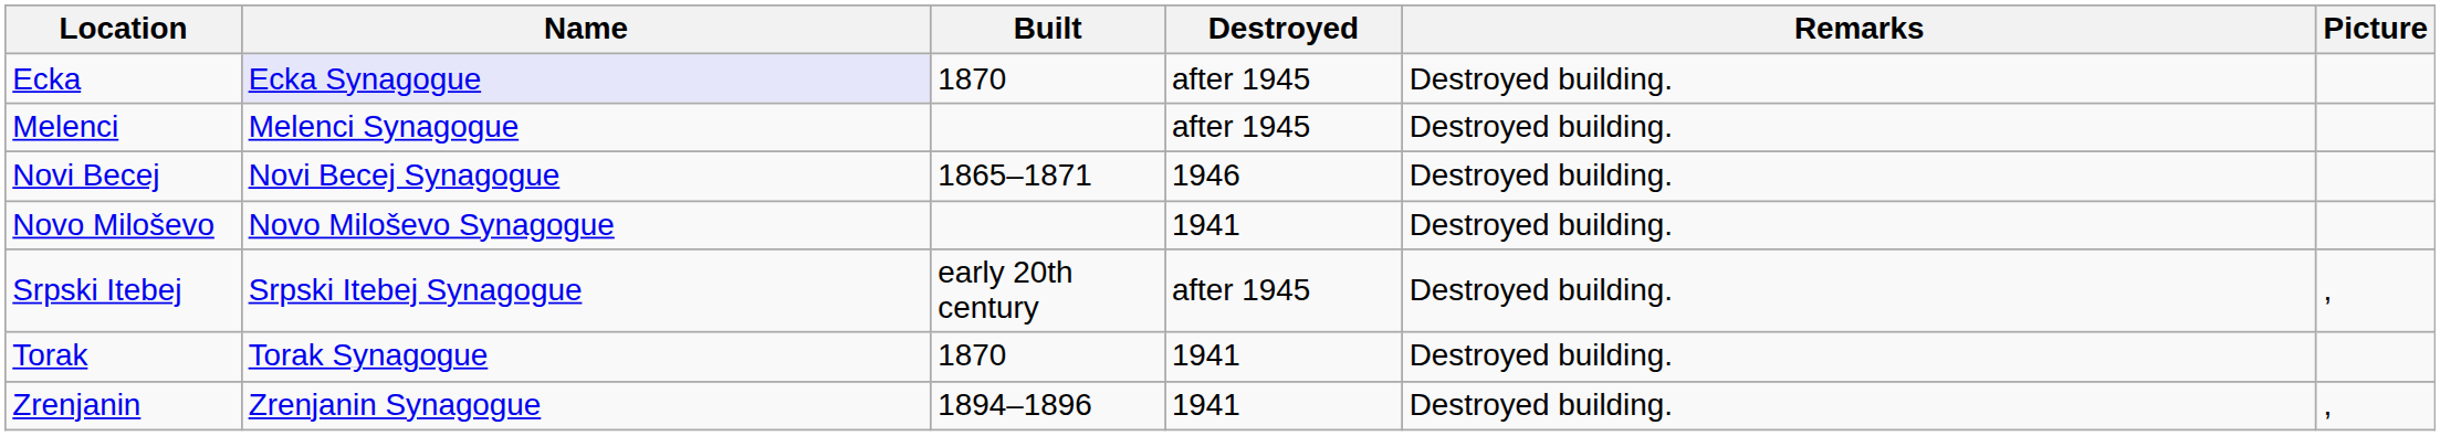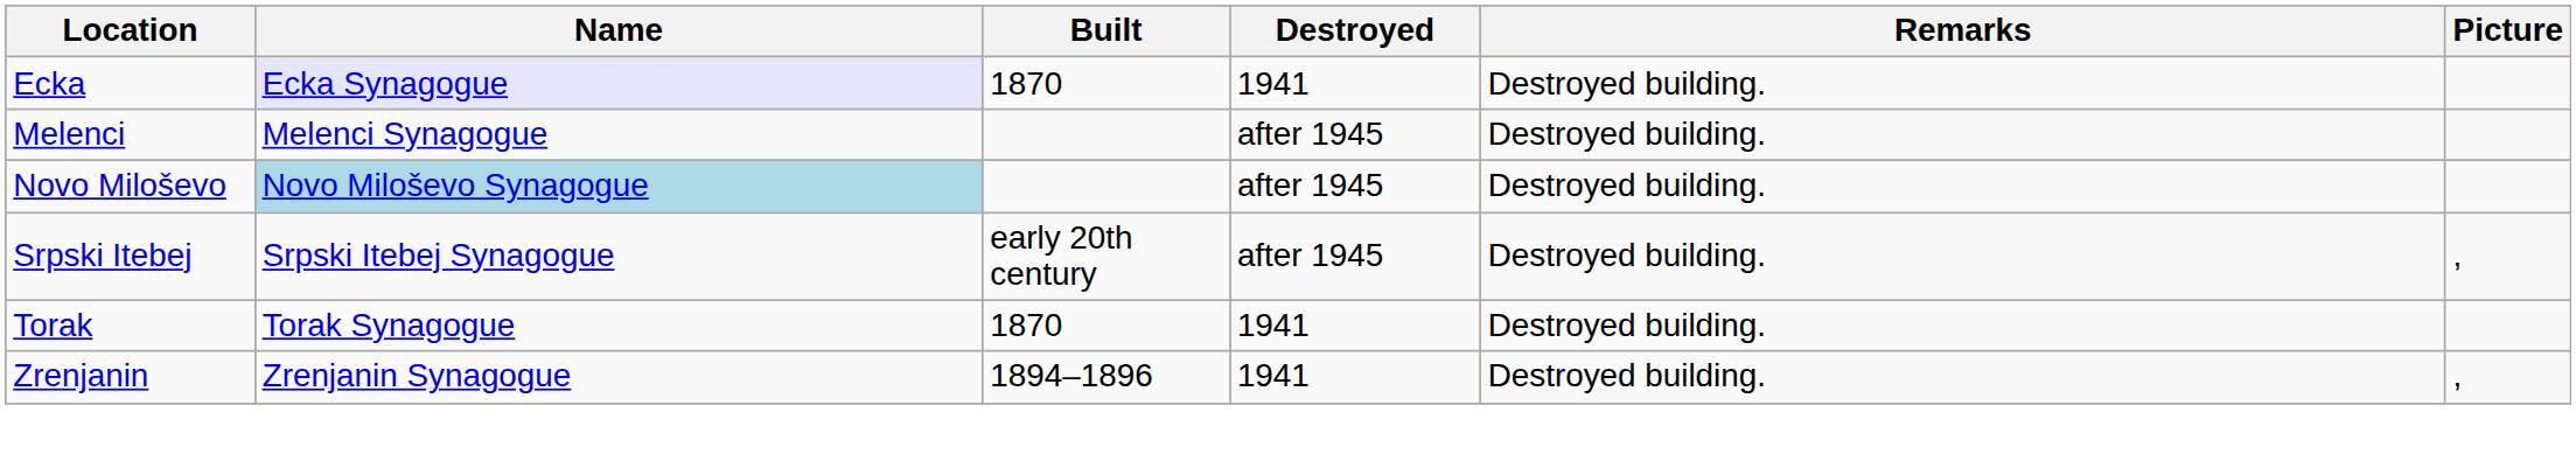Ecka | Destroyed: after 1945 -> 1941
- row: Novi Becej | Novi Becej Synagogue | 1865–1871 | 1946 | Destroyed building.
Novo Miloševo | Name: no background -> lightblue background
Novo Miloševo | Destroyed: 1941 -> after 1945
